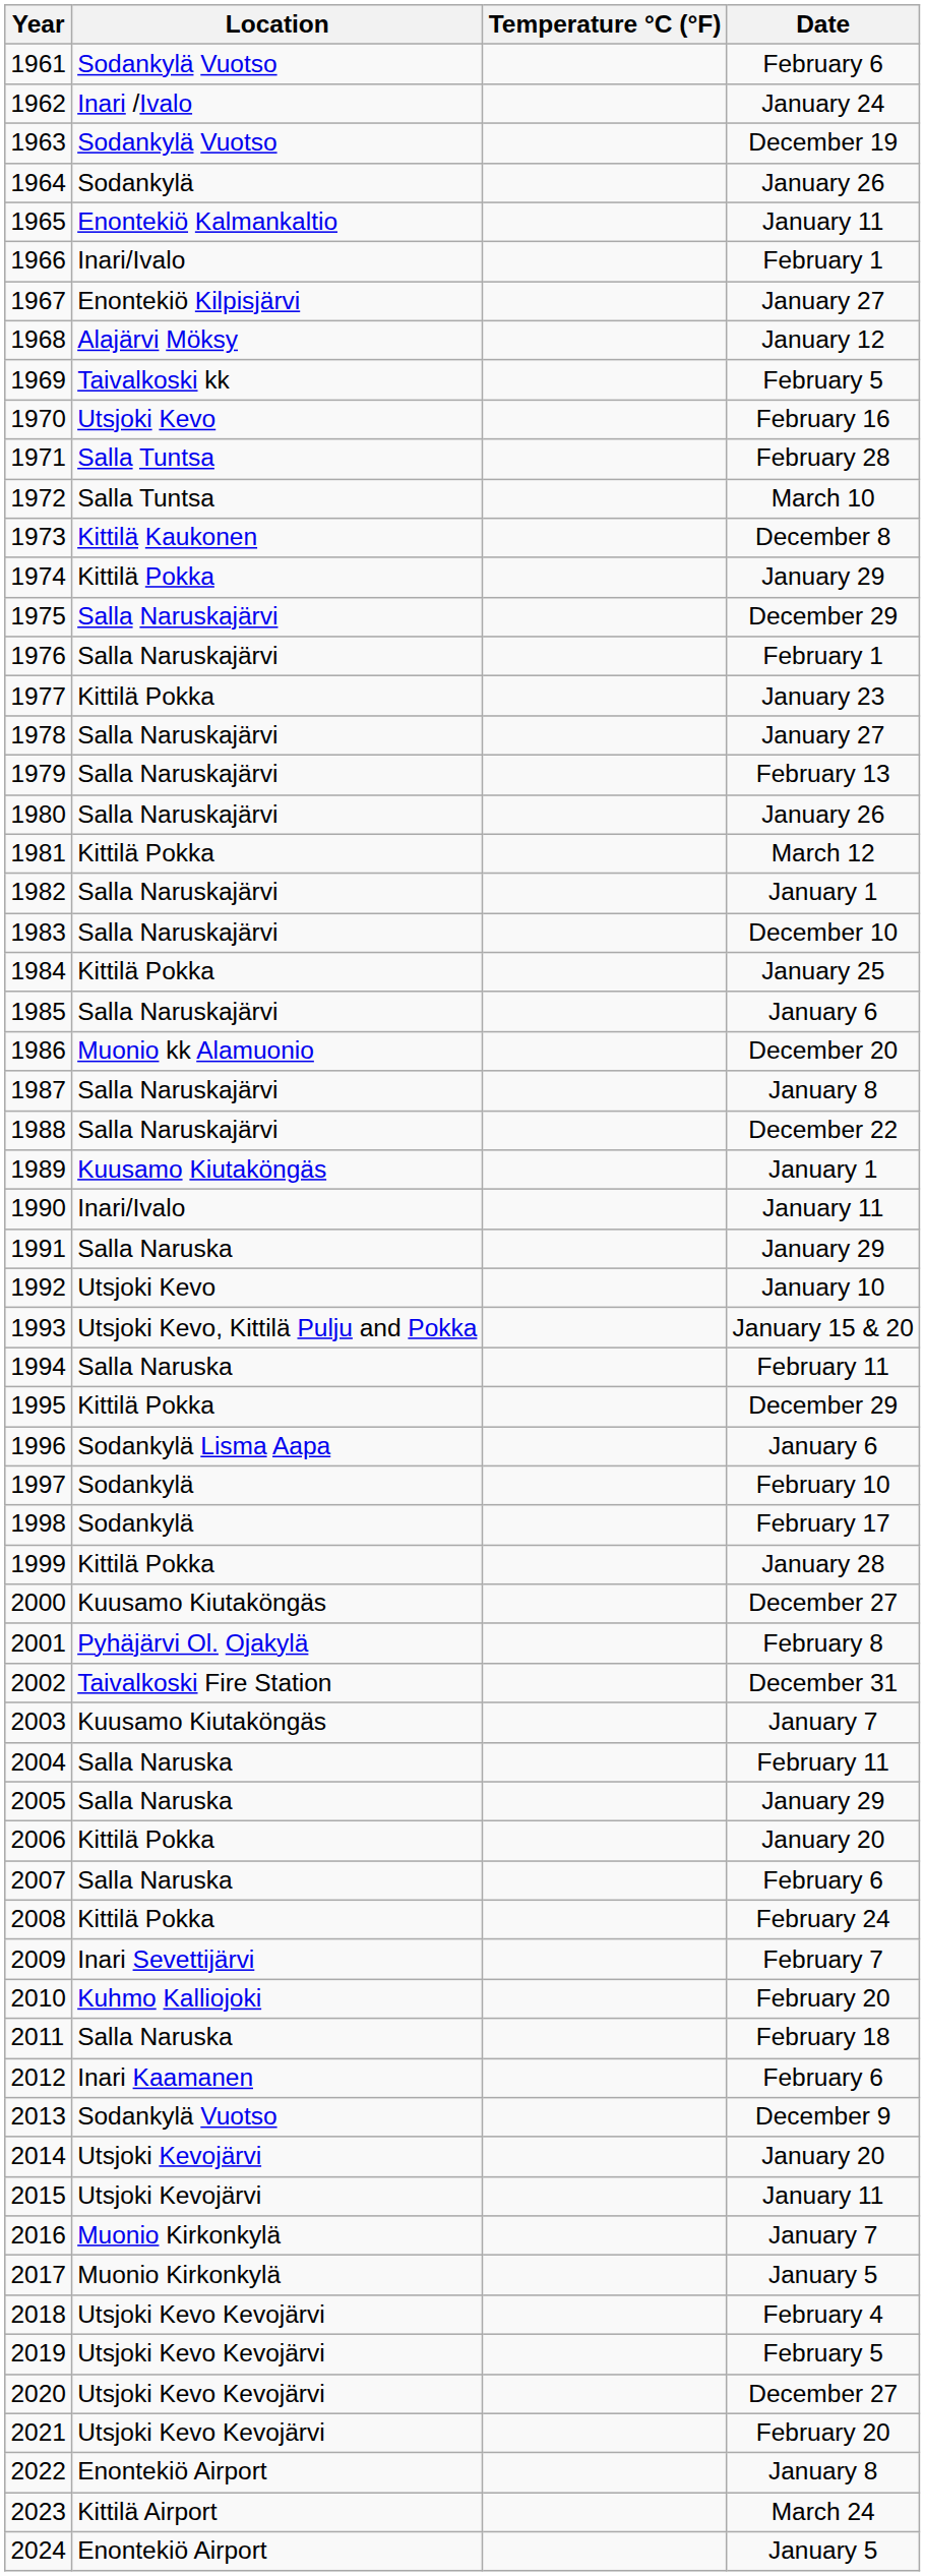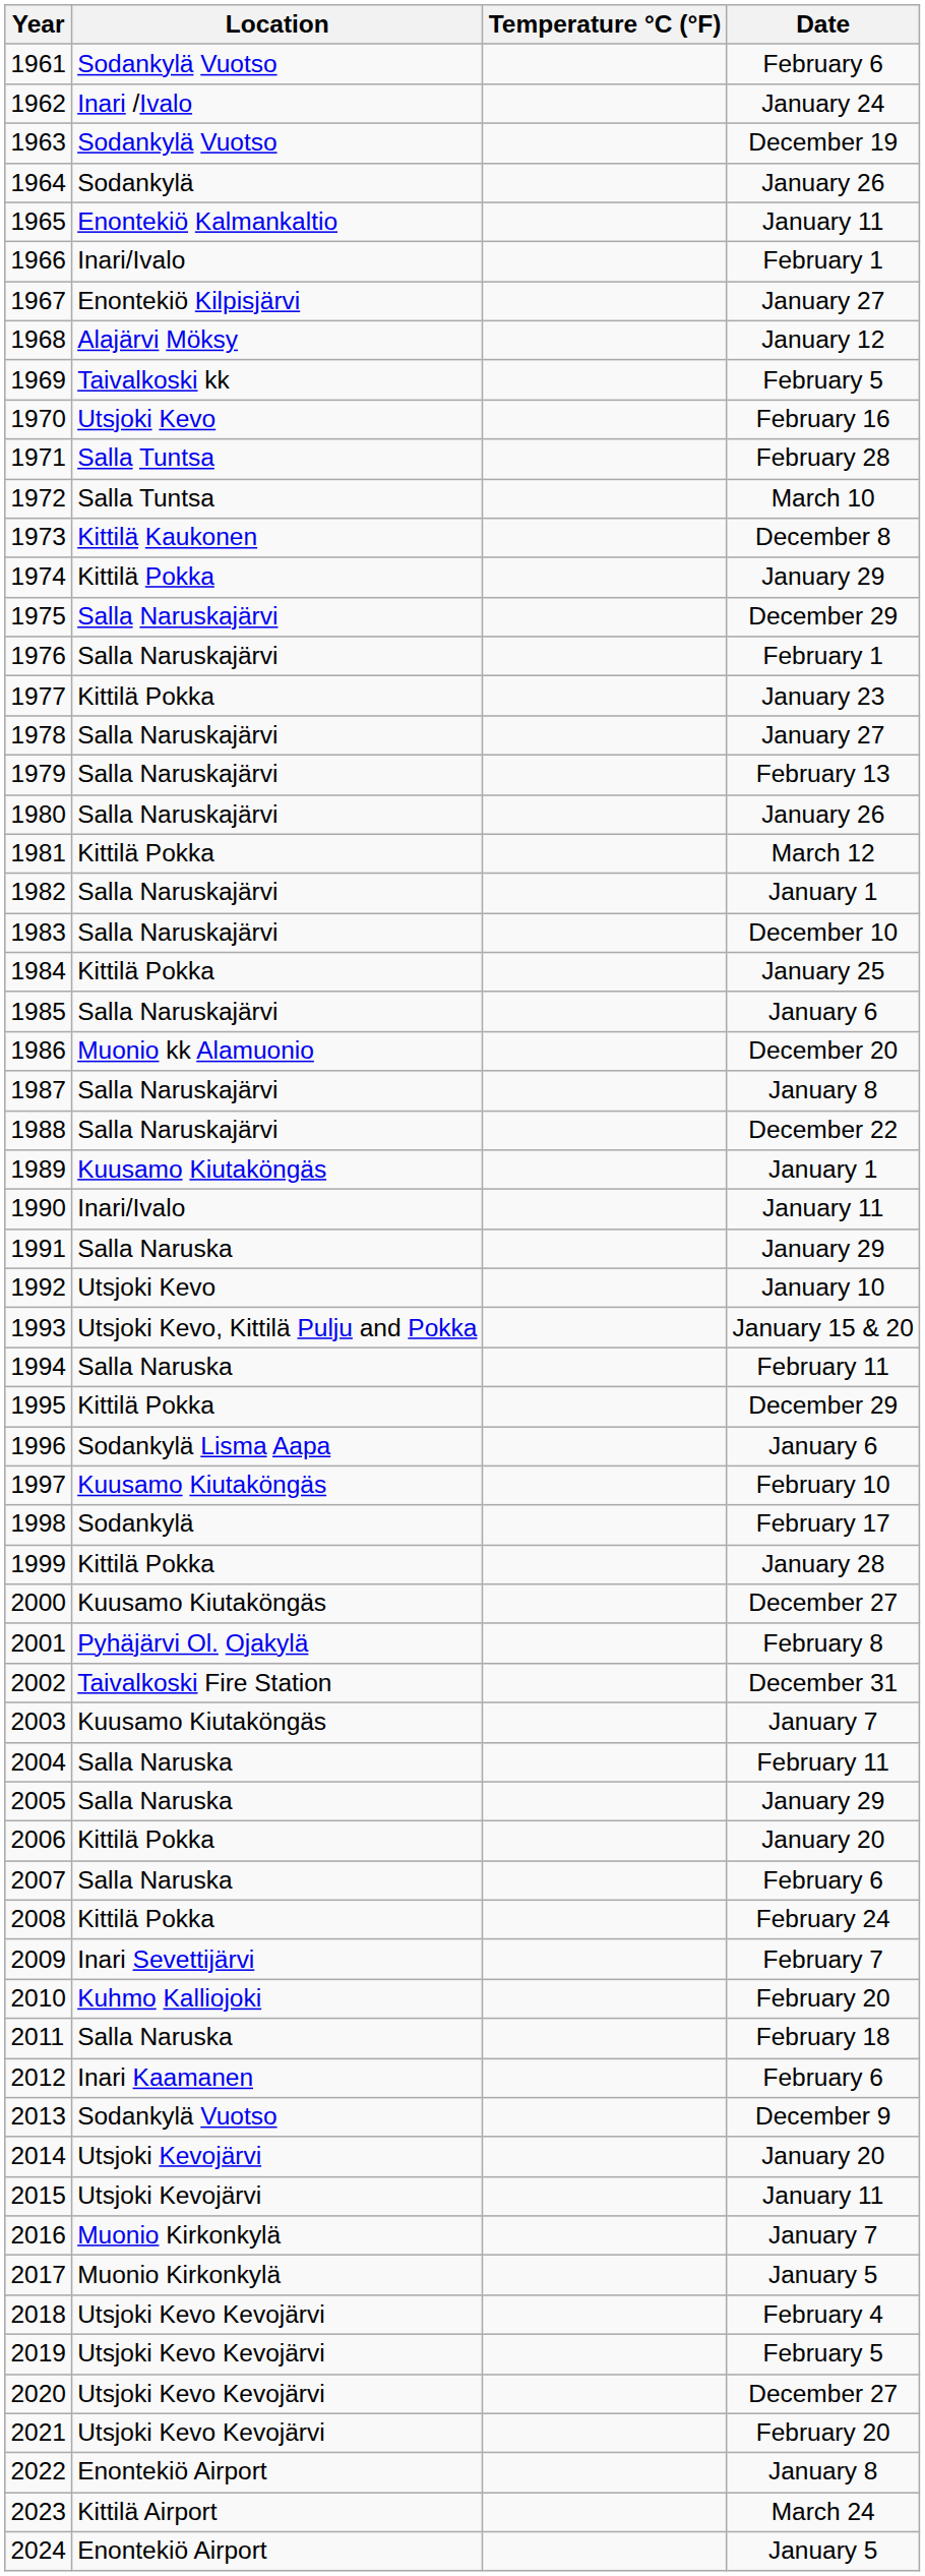1997 | Location: Sodankylä -> Kuusamo Kiutaköngäs
